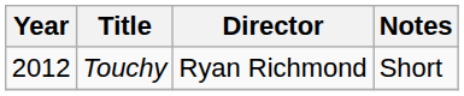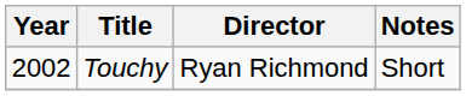Touchy | Year: 2012 -> 2002
